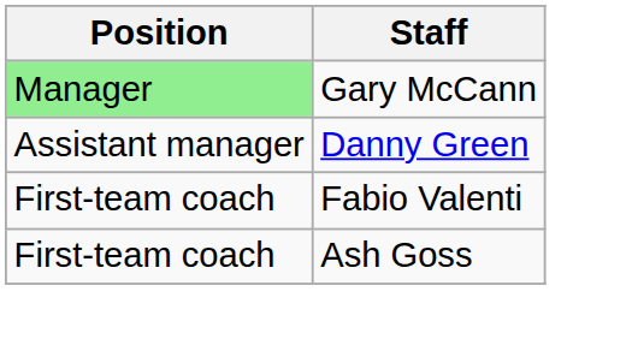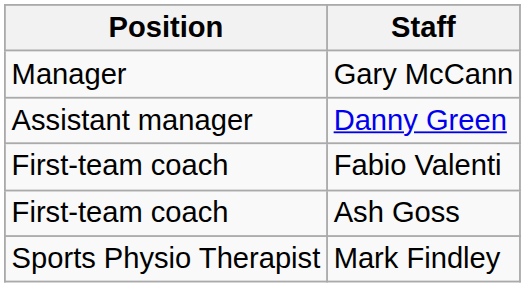Gary McCann | Position: lightgreen background -> no background
+ row: Sports Physio Therapist | Mark Findley
